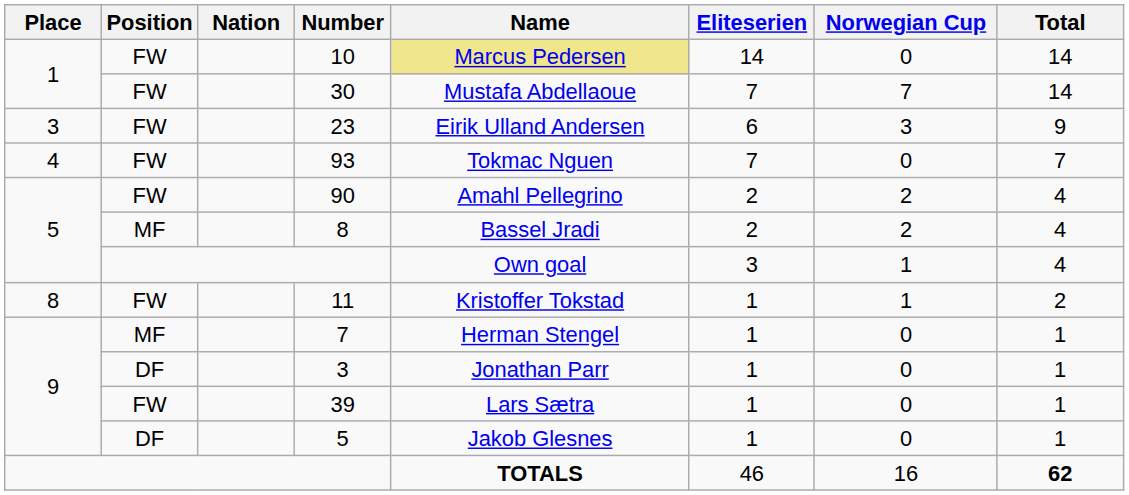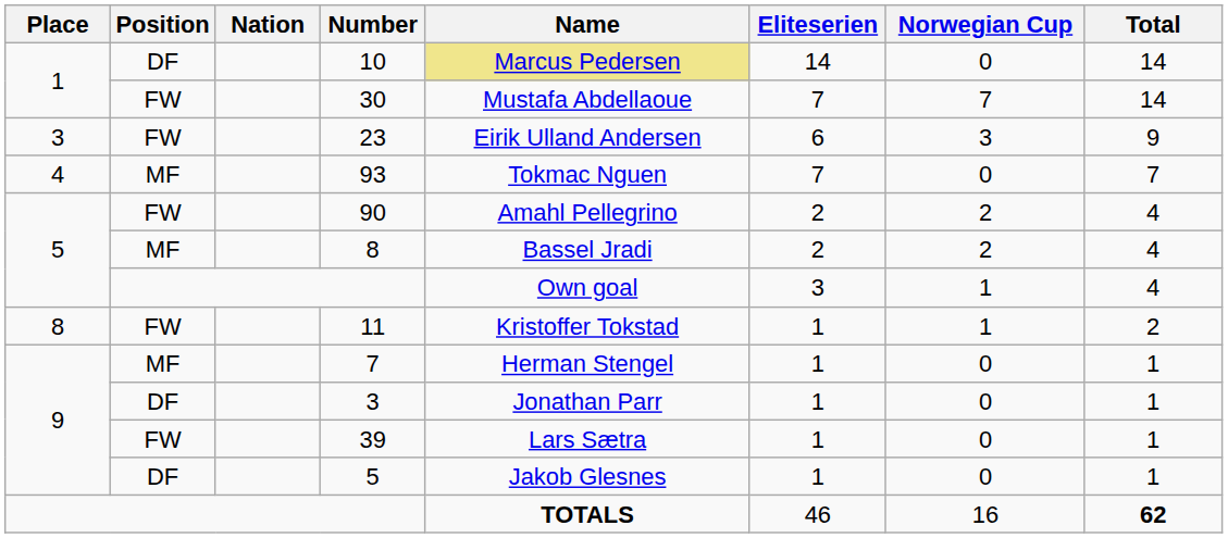10 | Position: FW -> DF
93 | Position: FW -> MF
